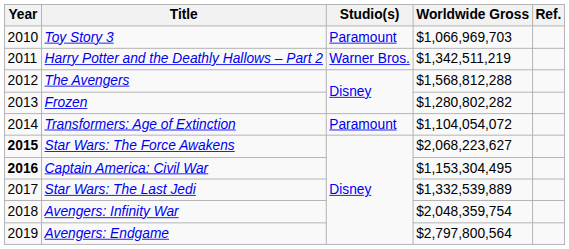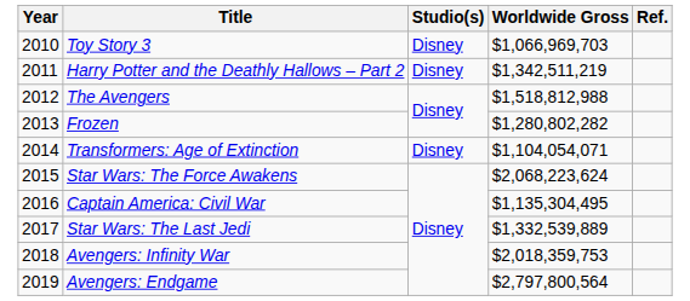Toy Story 3 | Studio(s): Paramount -> Disney
Harry Potter and the Deathly Hallows – Part 2 | Studio(s): Warner Bros. -> Disney
The Avengers | Worldwide Gross: $1,568,812,288 -> $1,518,812,988
Transformers: Age of Extinction | Studio(s): Paramount -> Disney
Transformers: Age of Extinction | Worldwide Gross: $1,104,054,072 -> $1,104,054,071
Star Wars: The Force Awakens | Year: bold -> normal
Star Wars: The Force Awakens | Worldwide Gross: $2,068,223,627 -> $2,068,223,624
Captain America: Civil War | Year: bold -> normal
Captain America: Civil War | Worldwide Gross: $1,153,304,495 -> $1,135,304,495
Avengers: Infinity War | Worldwide Gross: $2,048,359,754 -> $2,018,359,753
